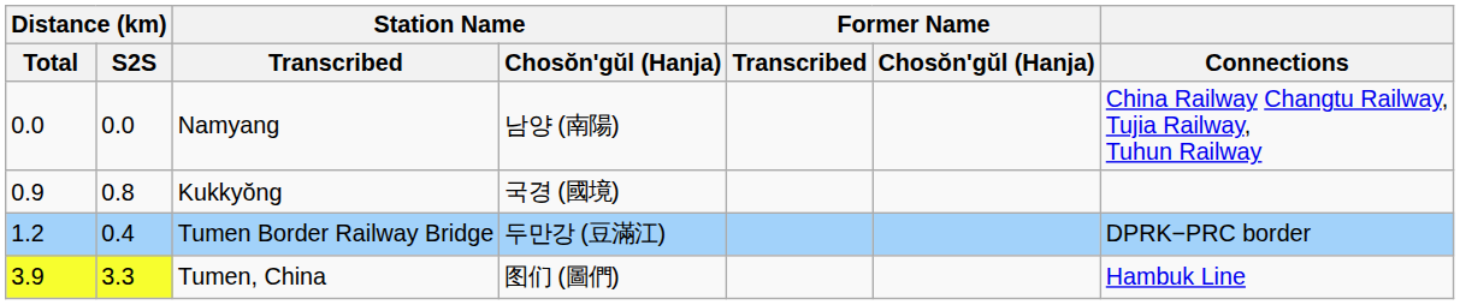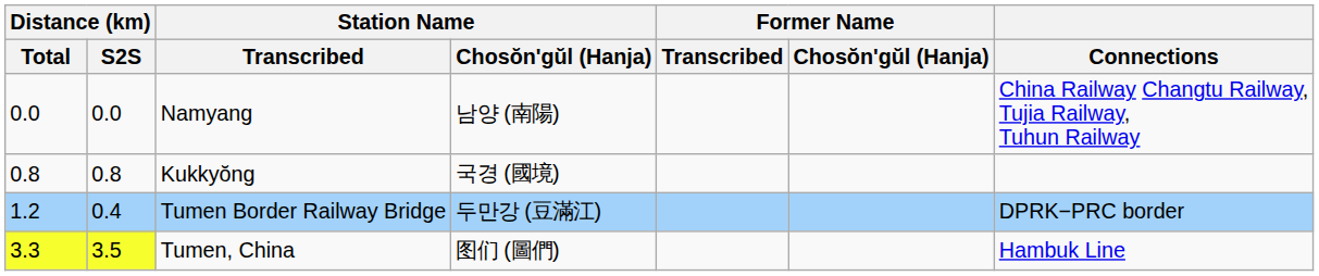Kukkyŏng | Distance (km) / Total: 0.9 -> 0.8
Tumen, China | Distance (km) / Total: 3.9 -> 3.3
Tumen, China | Distance (km) / S2S: 3.3 -> 3.5
